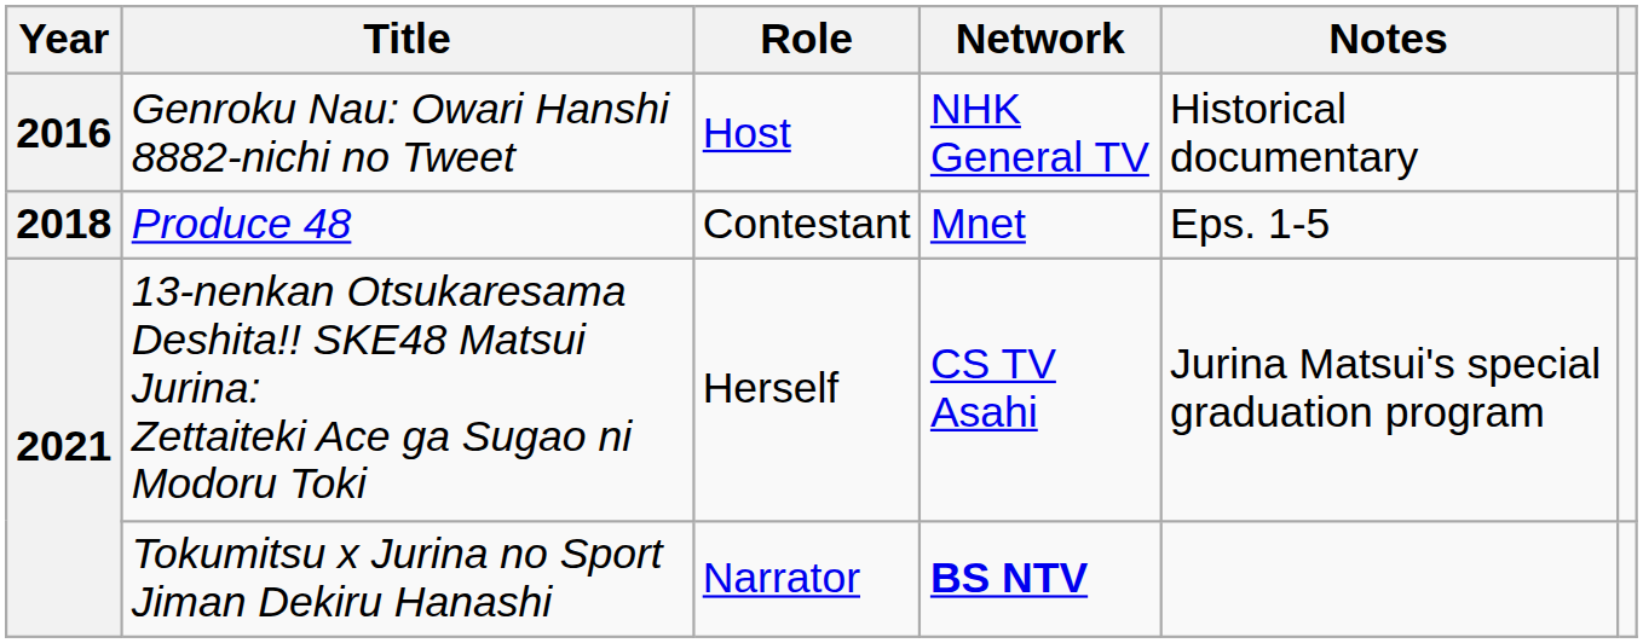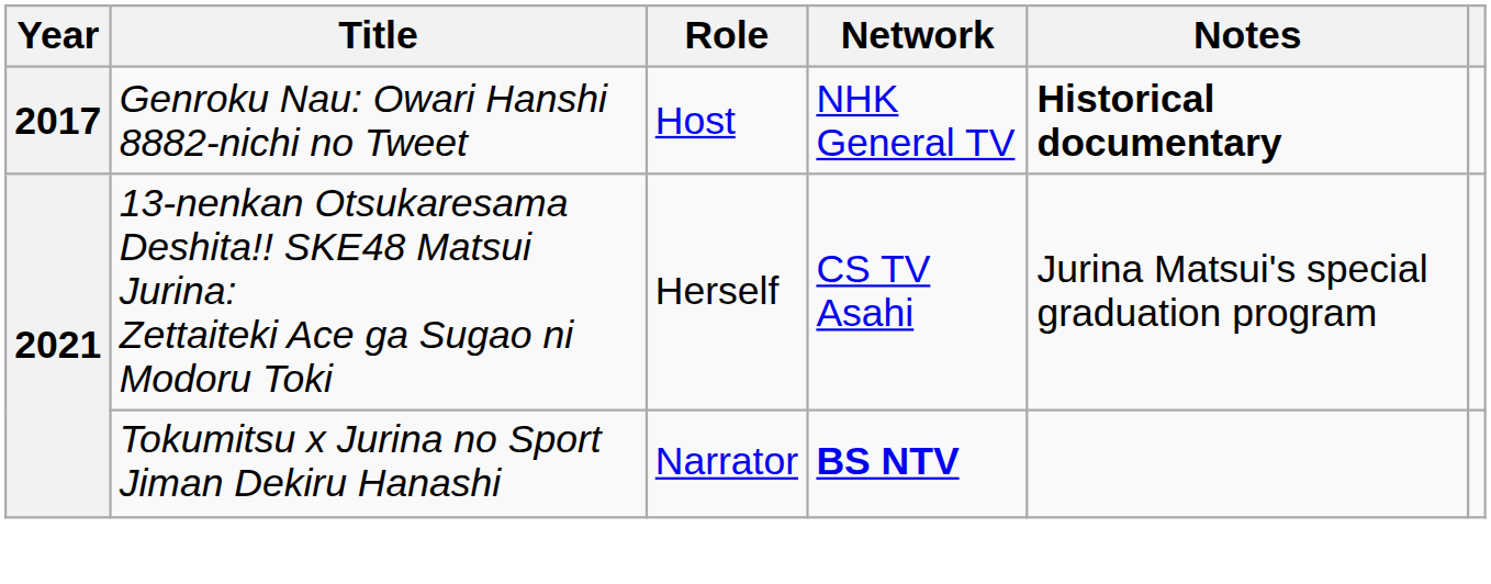Genroku Nau: Owari Hanshi 8882-nichi no Tweet | Year: 2016 -> 2017
Genroku Nau: Owari Hanshi 8882-nichi no Tweet | Notes: normal -> bold
- row: 2018 | Produce 48 | Contestant | Mnet | Eps. 1-5
